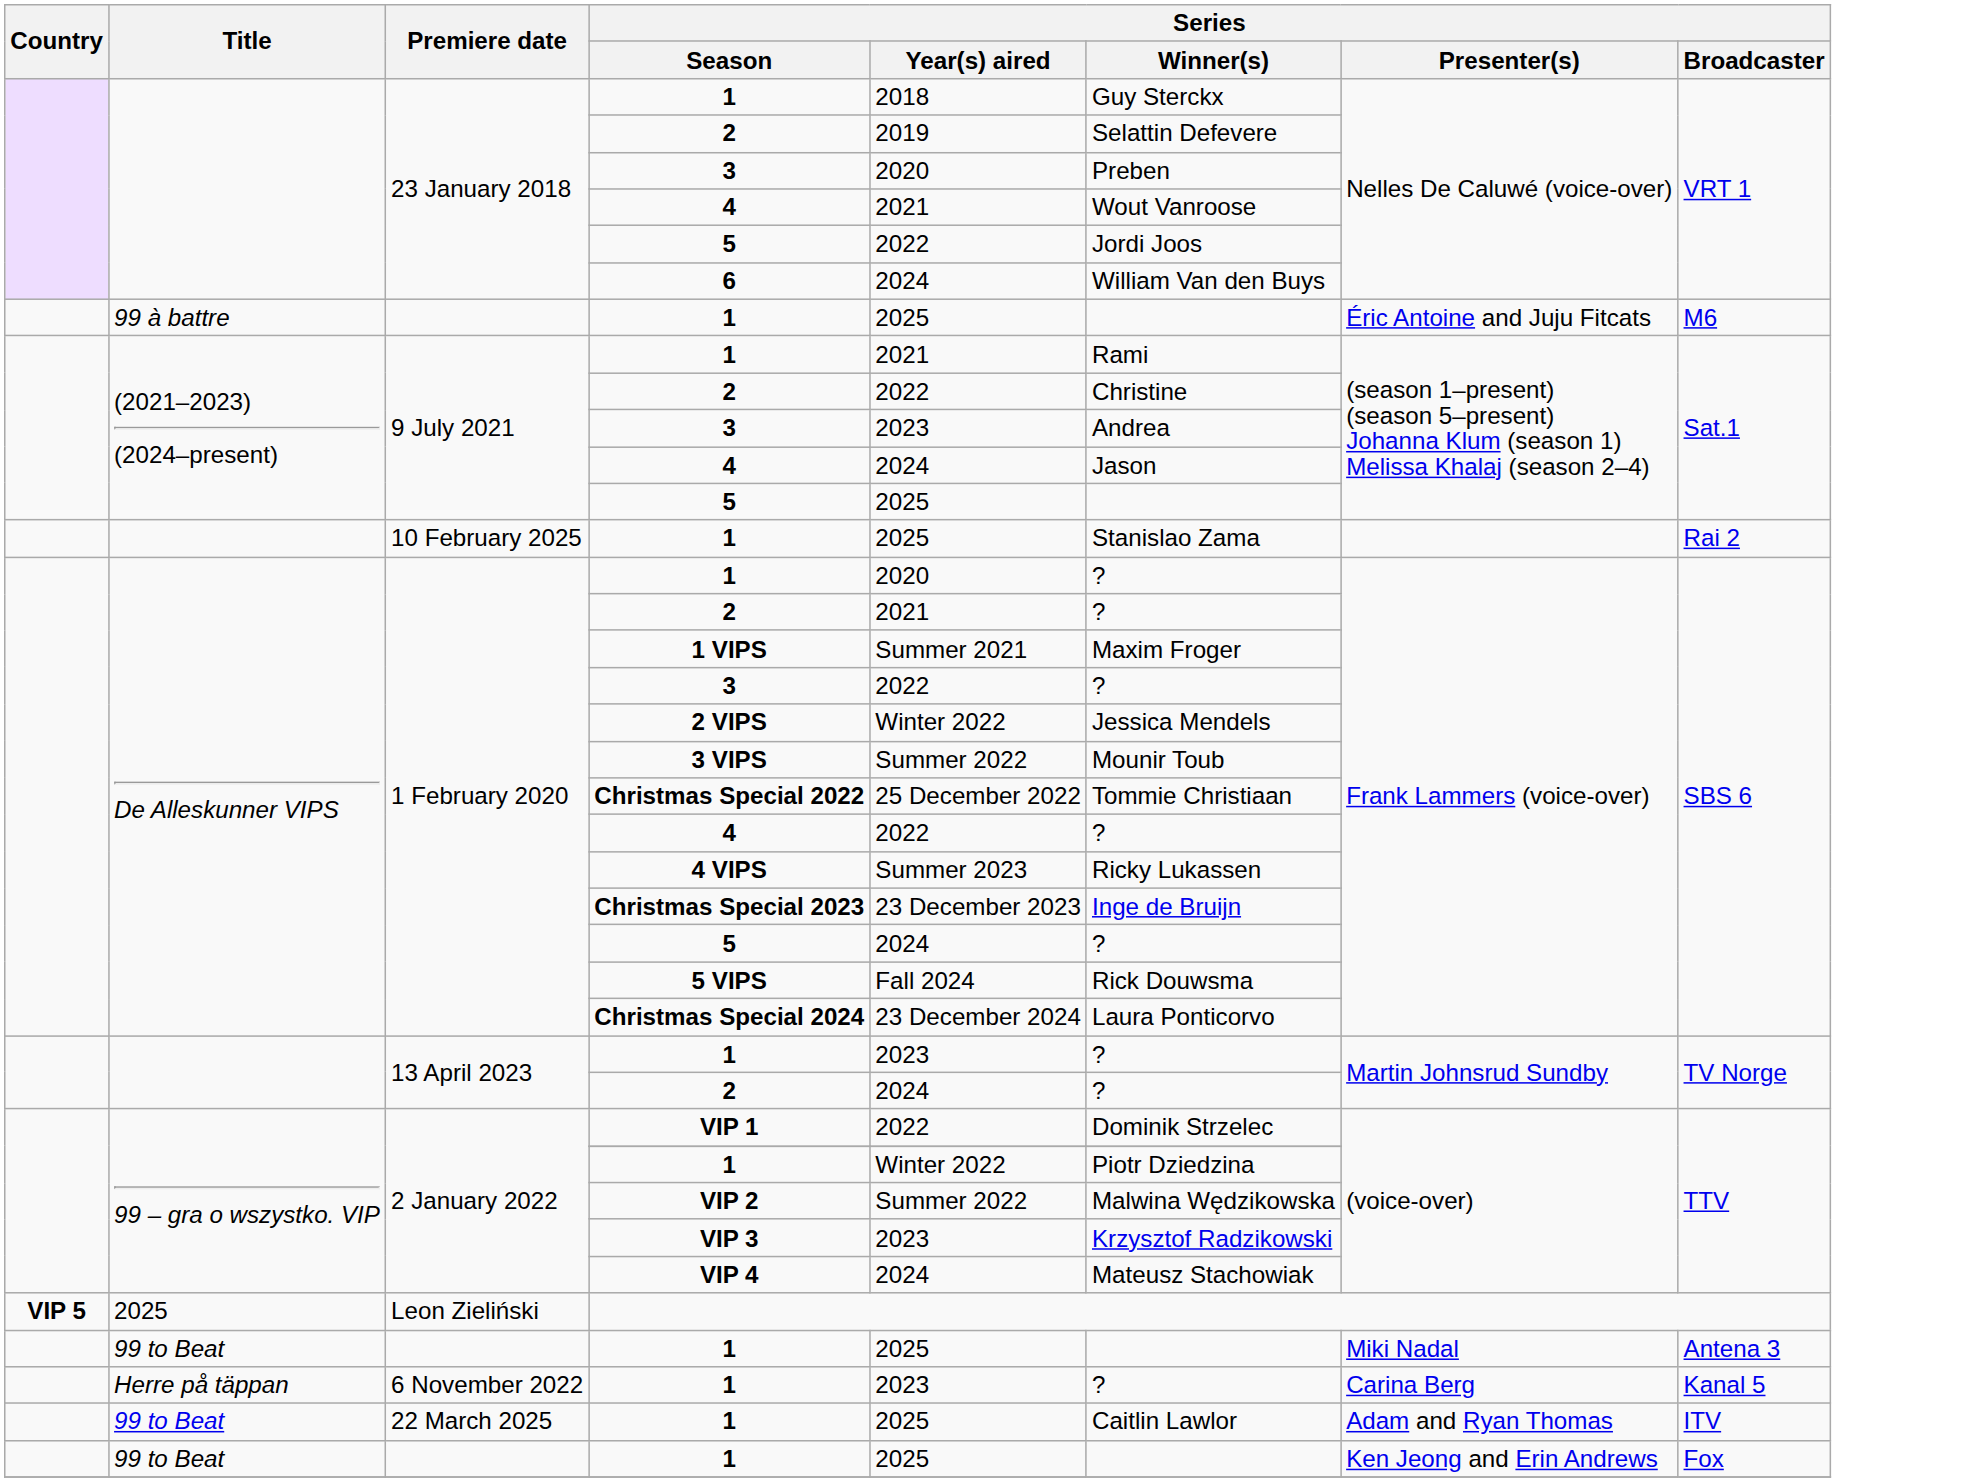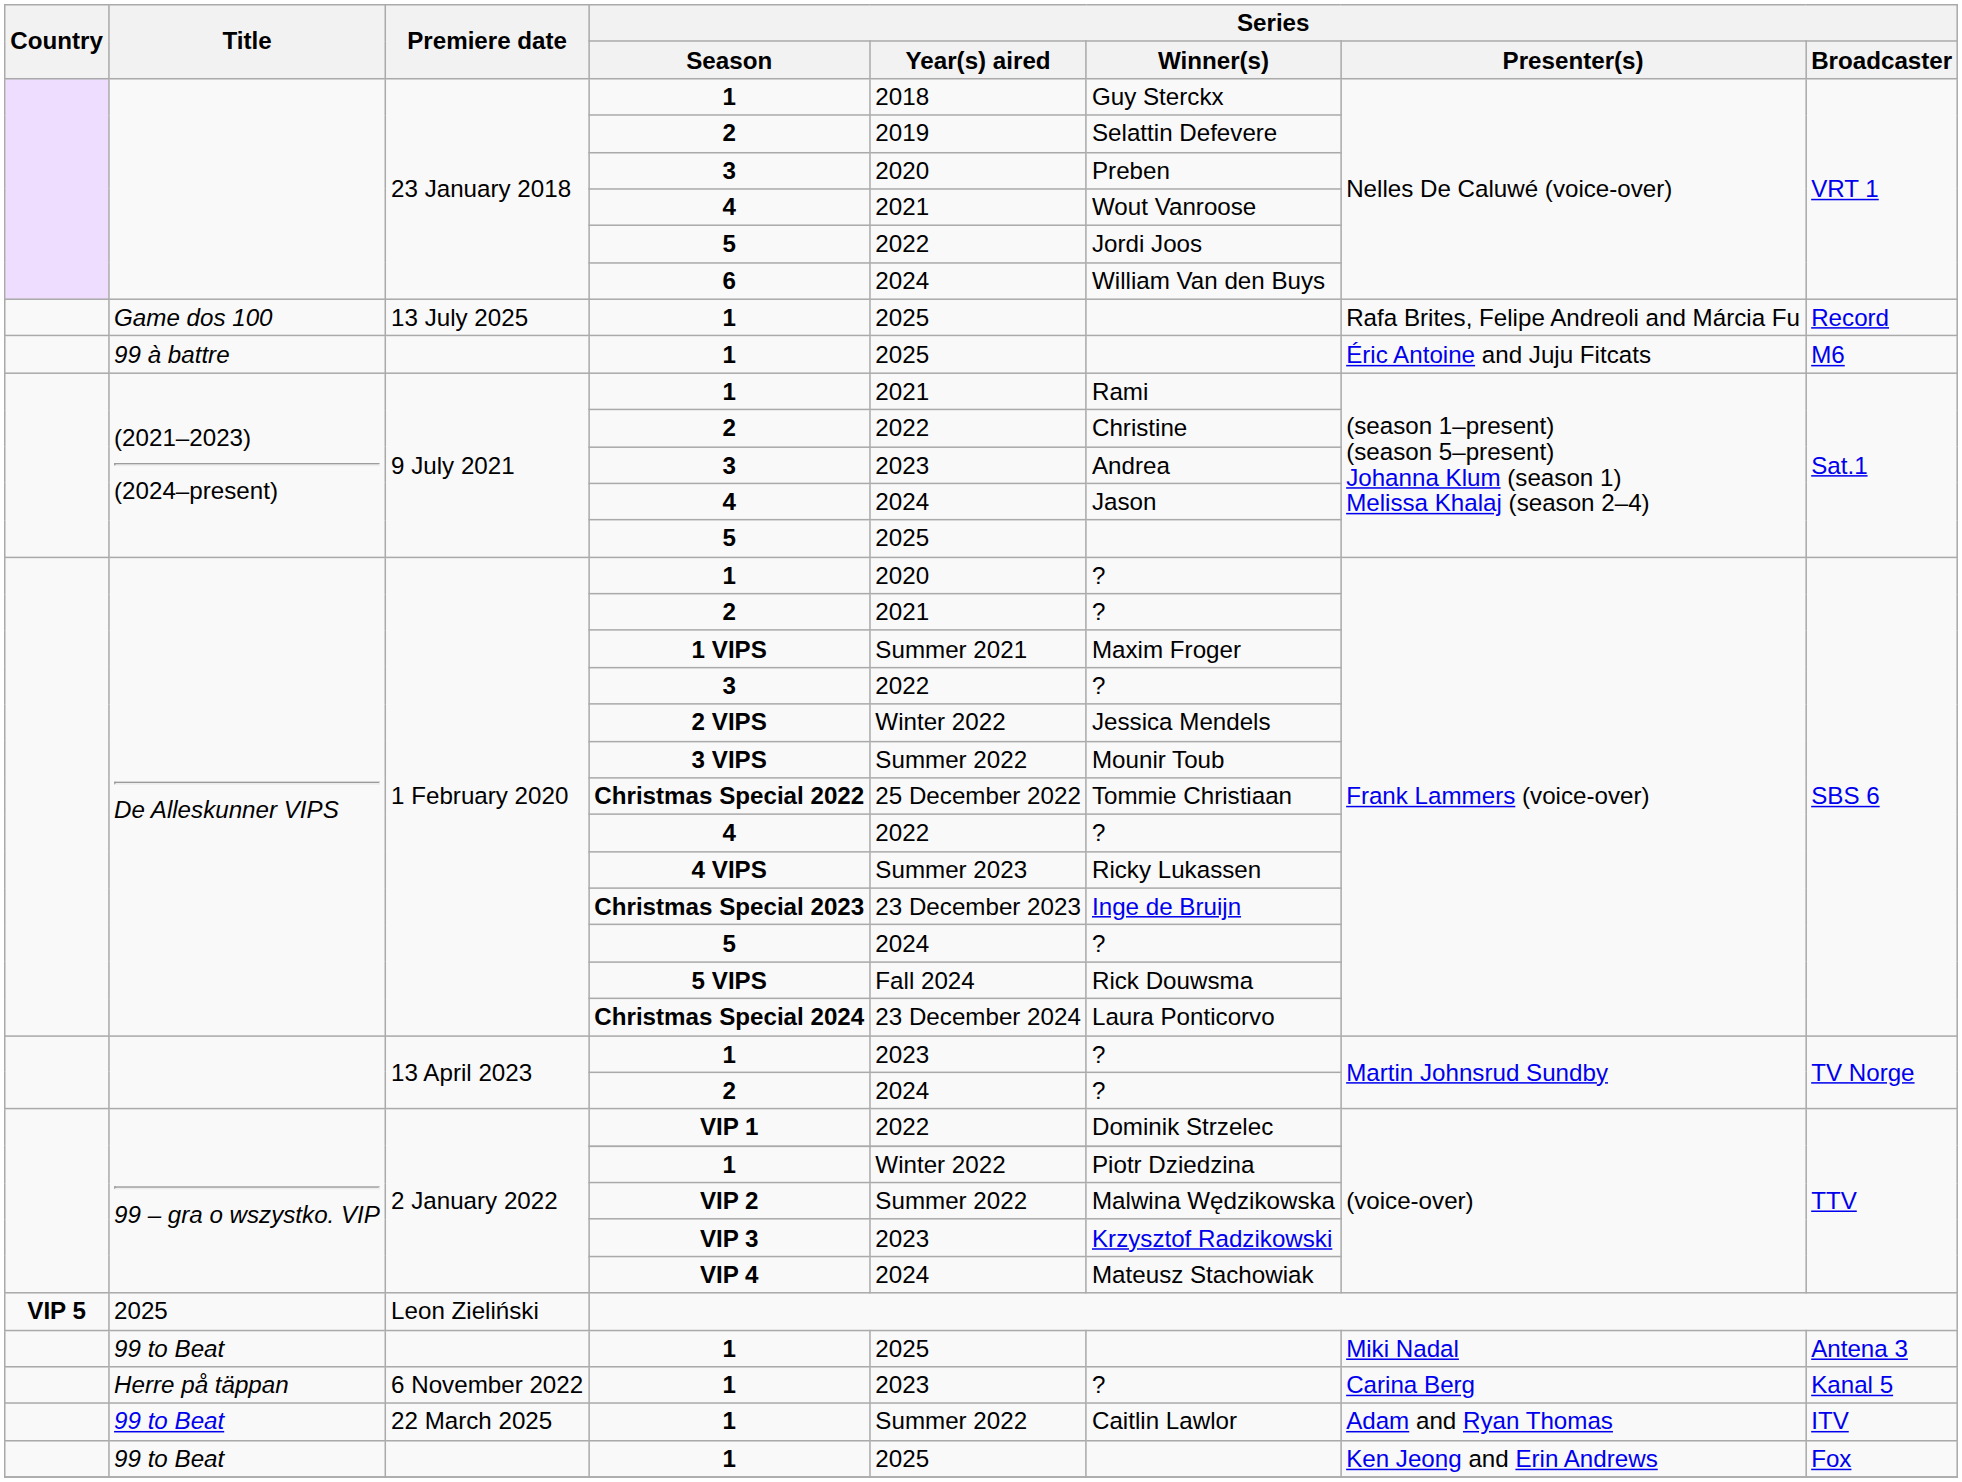+ row: Game dos 100 | 13 July 2025 | 1 | 2025 | Rafa Brites, Felipe Andreoli and Márcia Fu | Record
- row: 10 February 2025 | 1 | 2025 | Stanislao Zama | Rai 2
22 March 2025 / 1 | Series / Year(s) aired: 2025 -> Summer 2022
